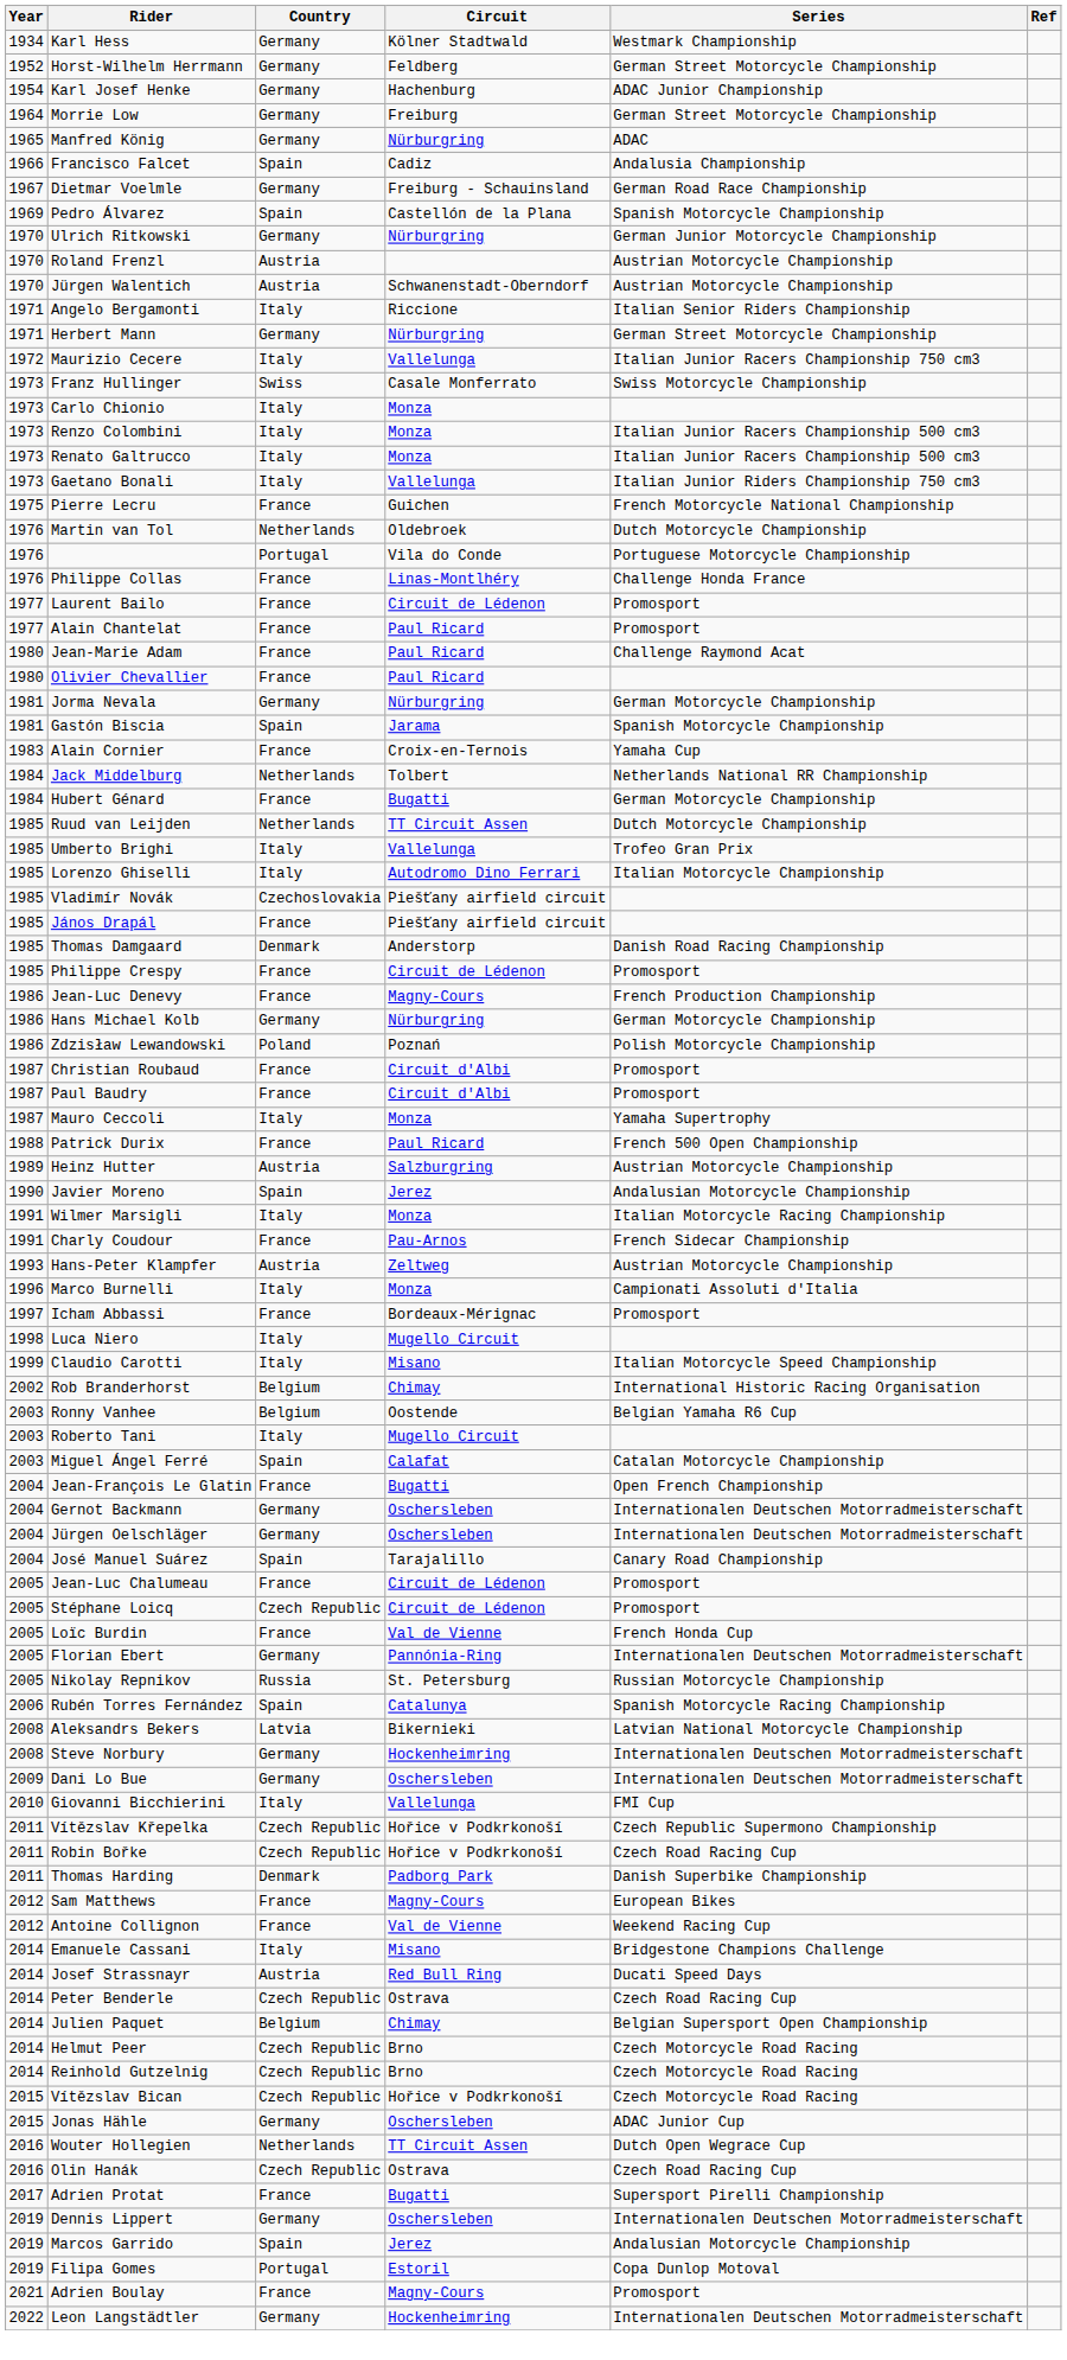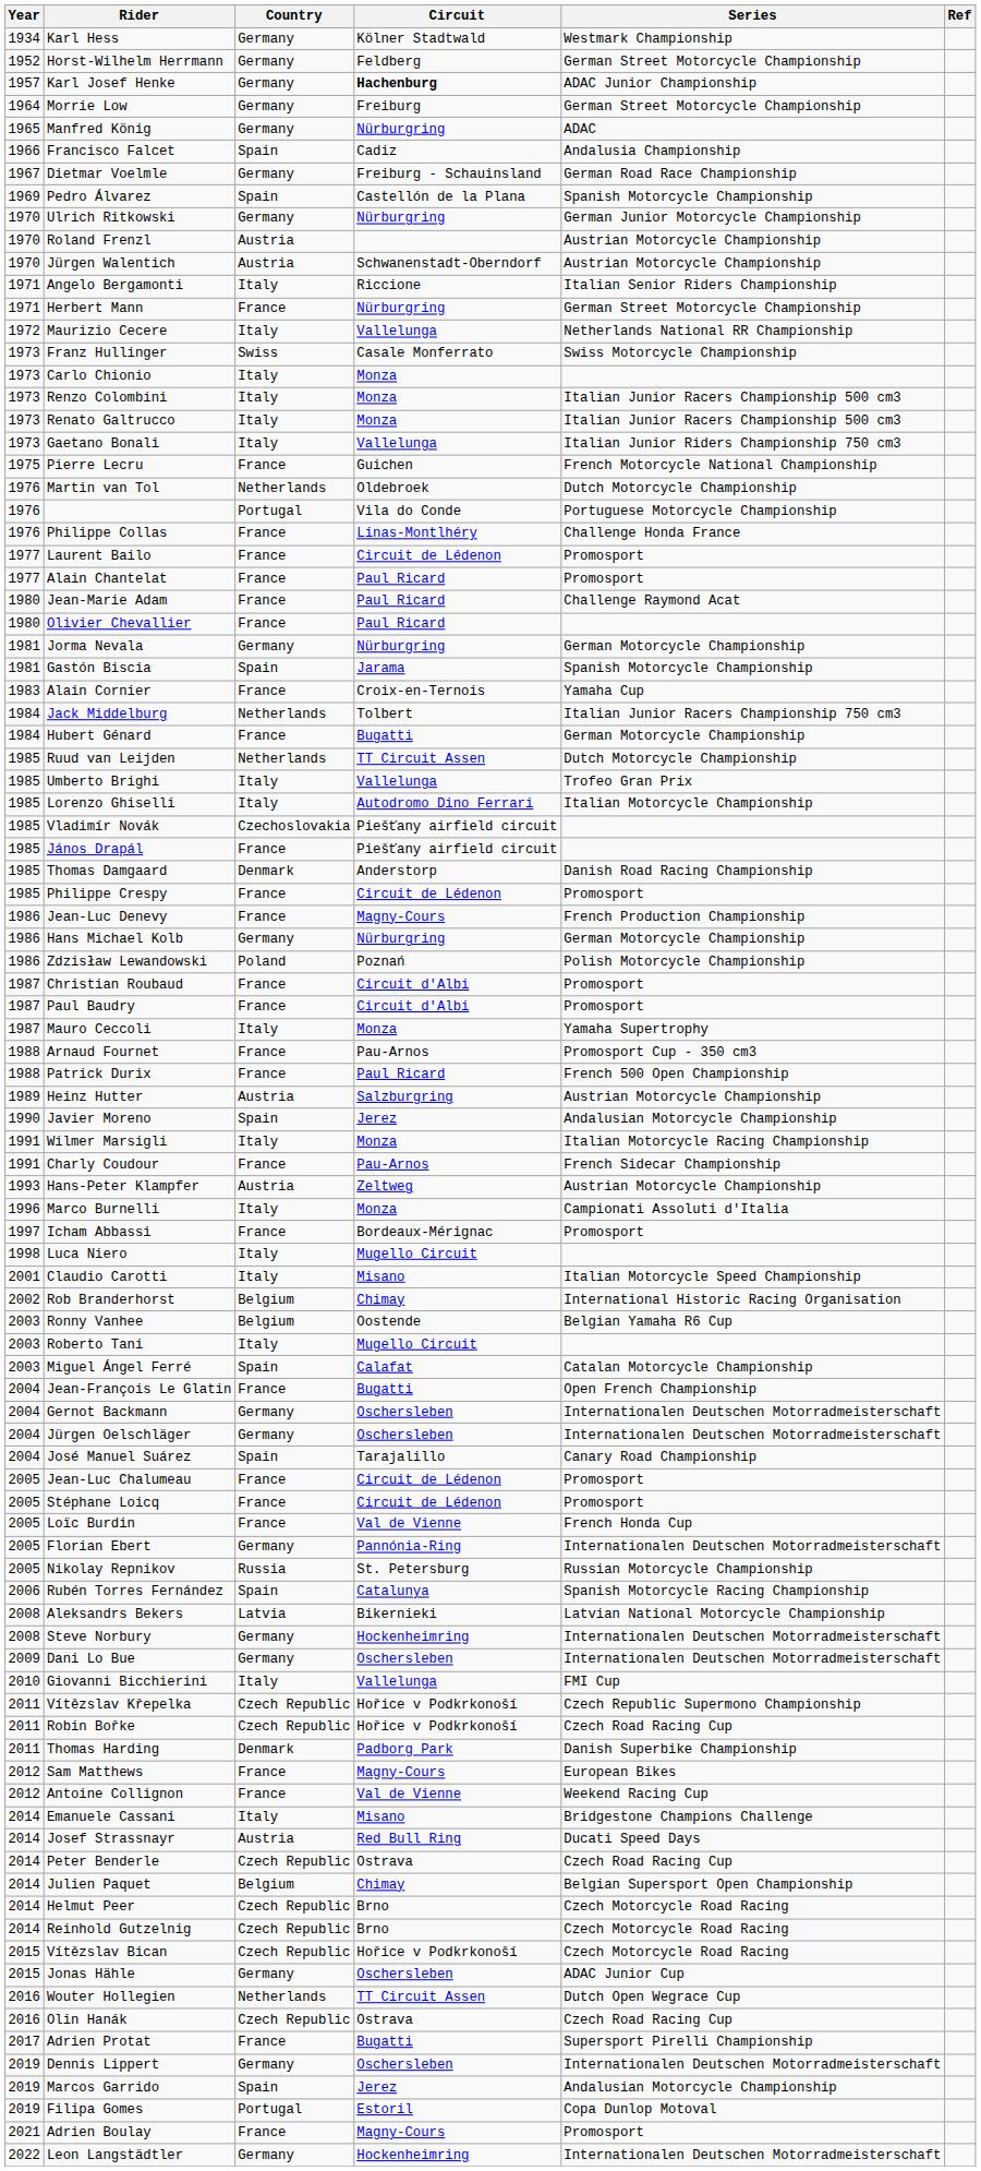Karl Josef Henke | Year: 1954 -> 1957
Karl Josef Henke | Circuit: normal -> bold
Herbert Mann | Country: Germany -> France
Maurizio Cecere | Series: Italian Junior Racers Championship 750 cm3 -> Netherlands National RR Championship
Jack Middelburg | Series: Netherlands National RR Championship -> Italian Junior Racers Championship 750 cm3
+ row: 1988 | Arnaud Fournet | France | Pau-Arnos | Promosport Cup - 350 cm3
Claudio Carotti | Year: 1999 -> 2001
Stéphane Loicq | Country: Czech Republic -> France
